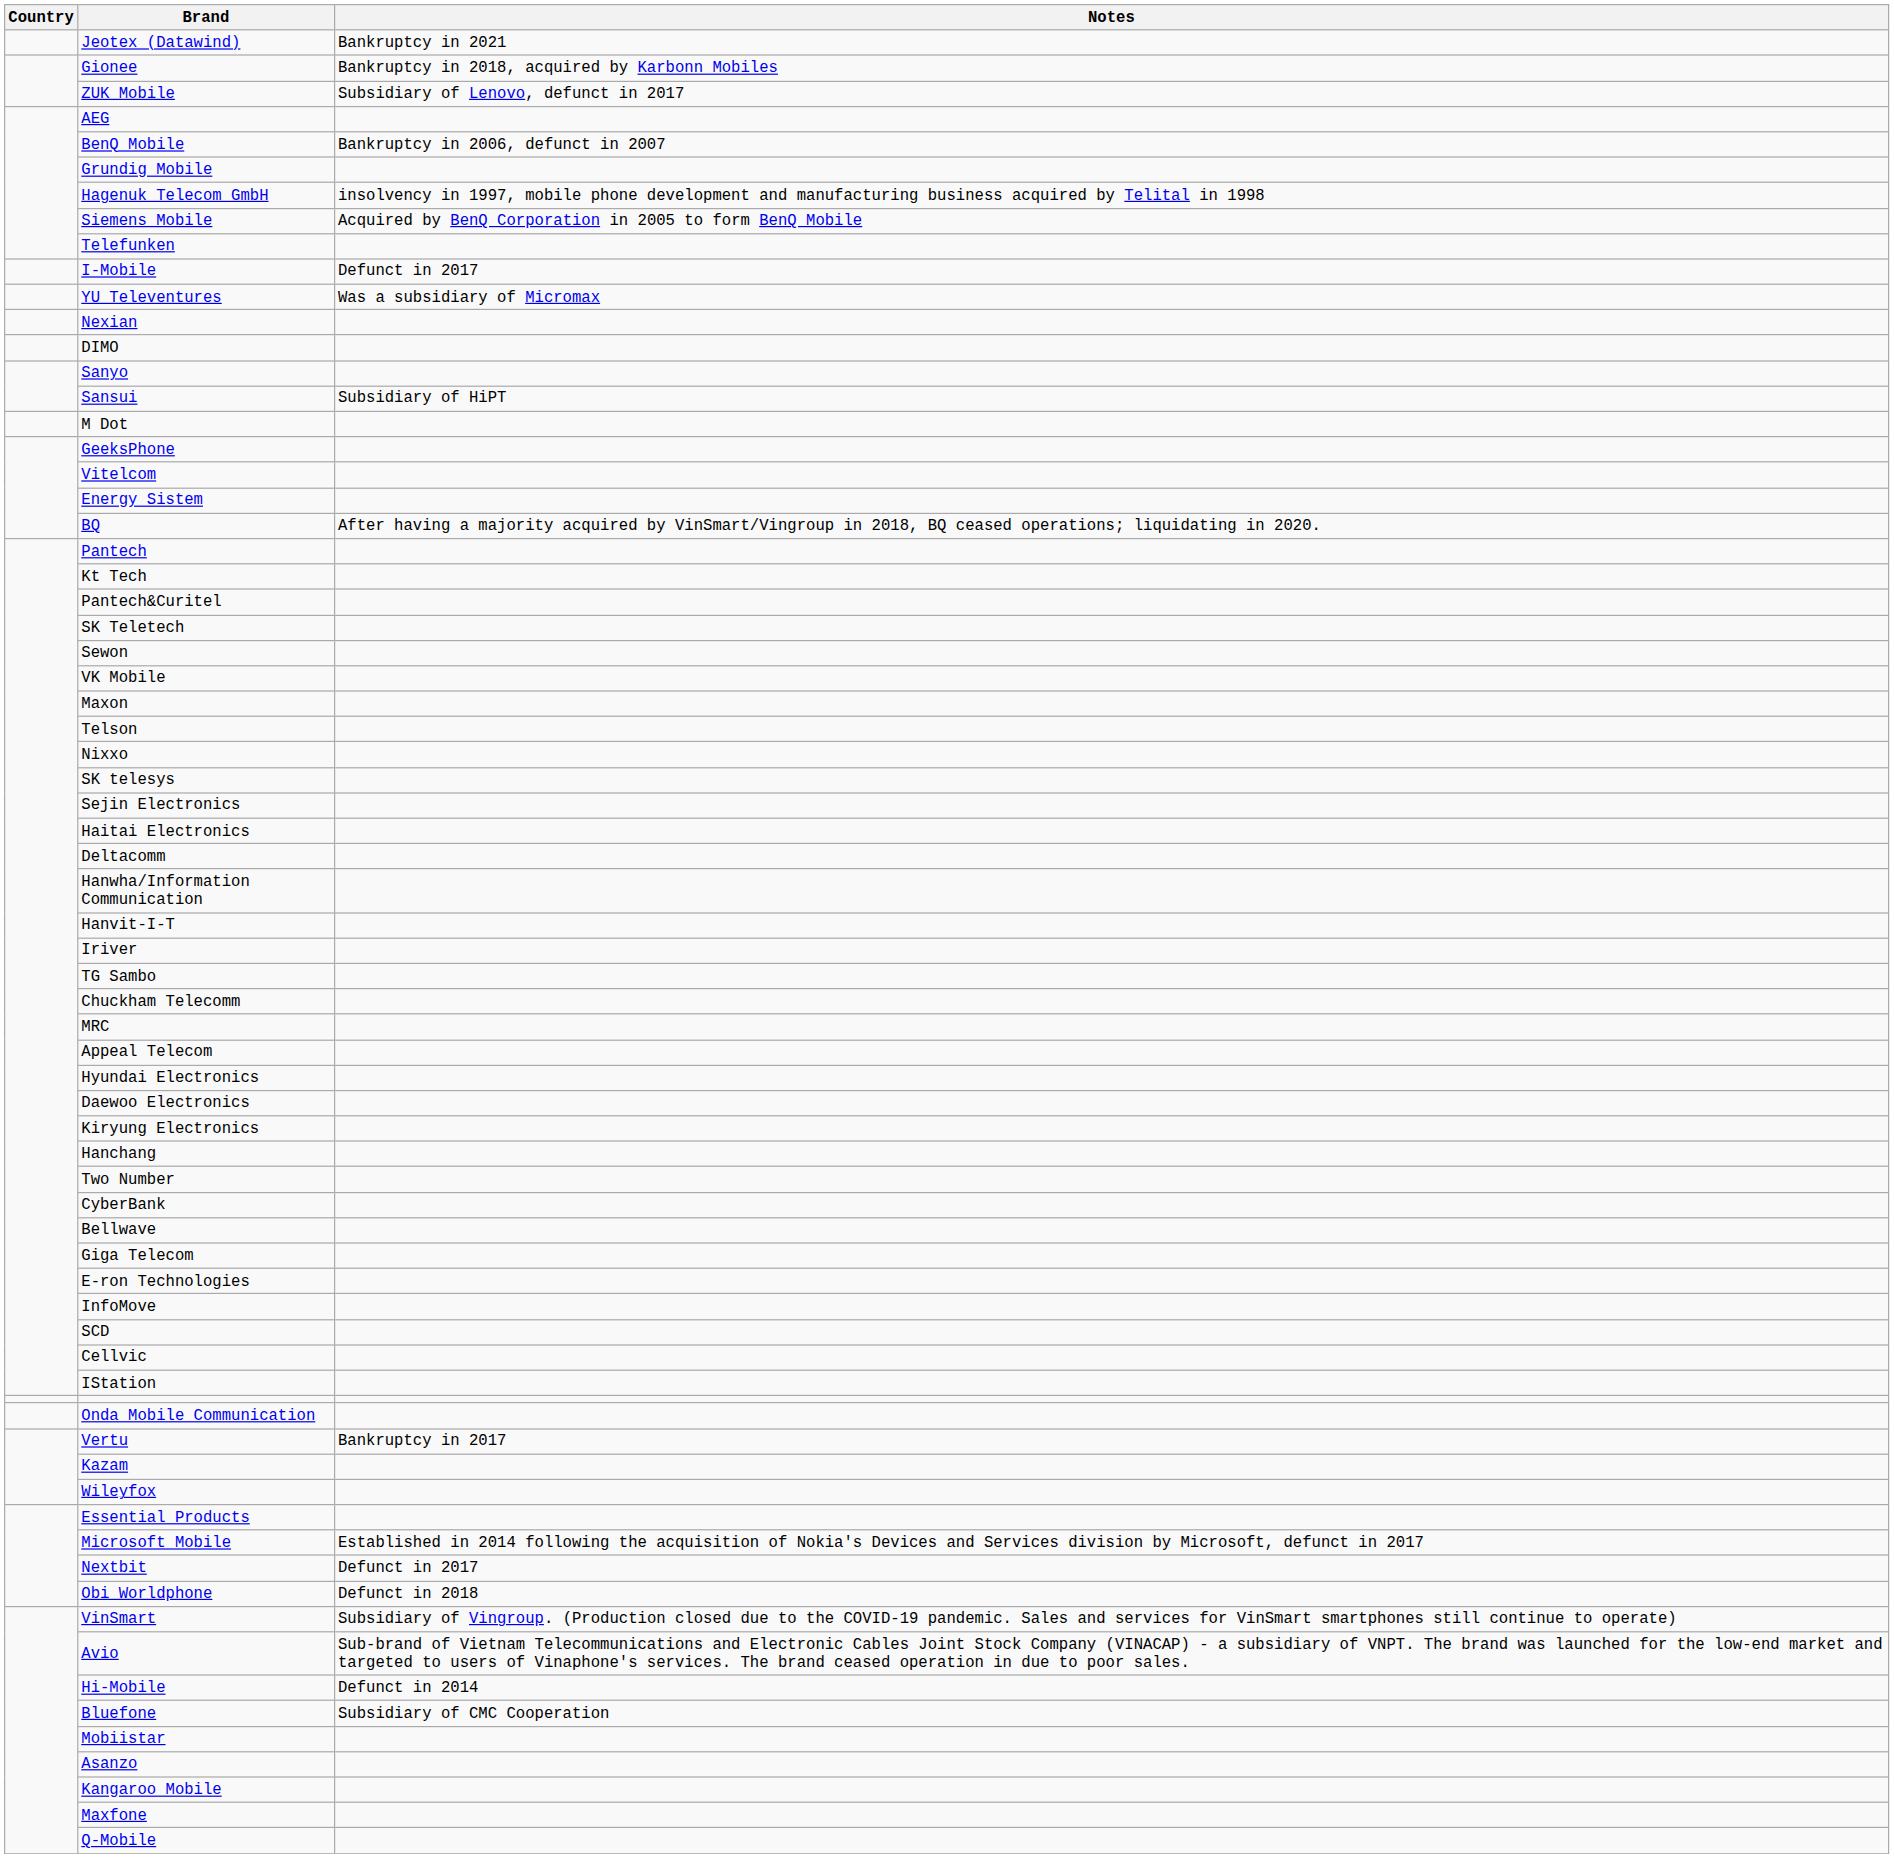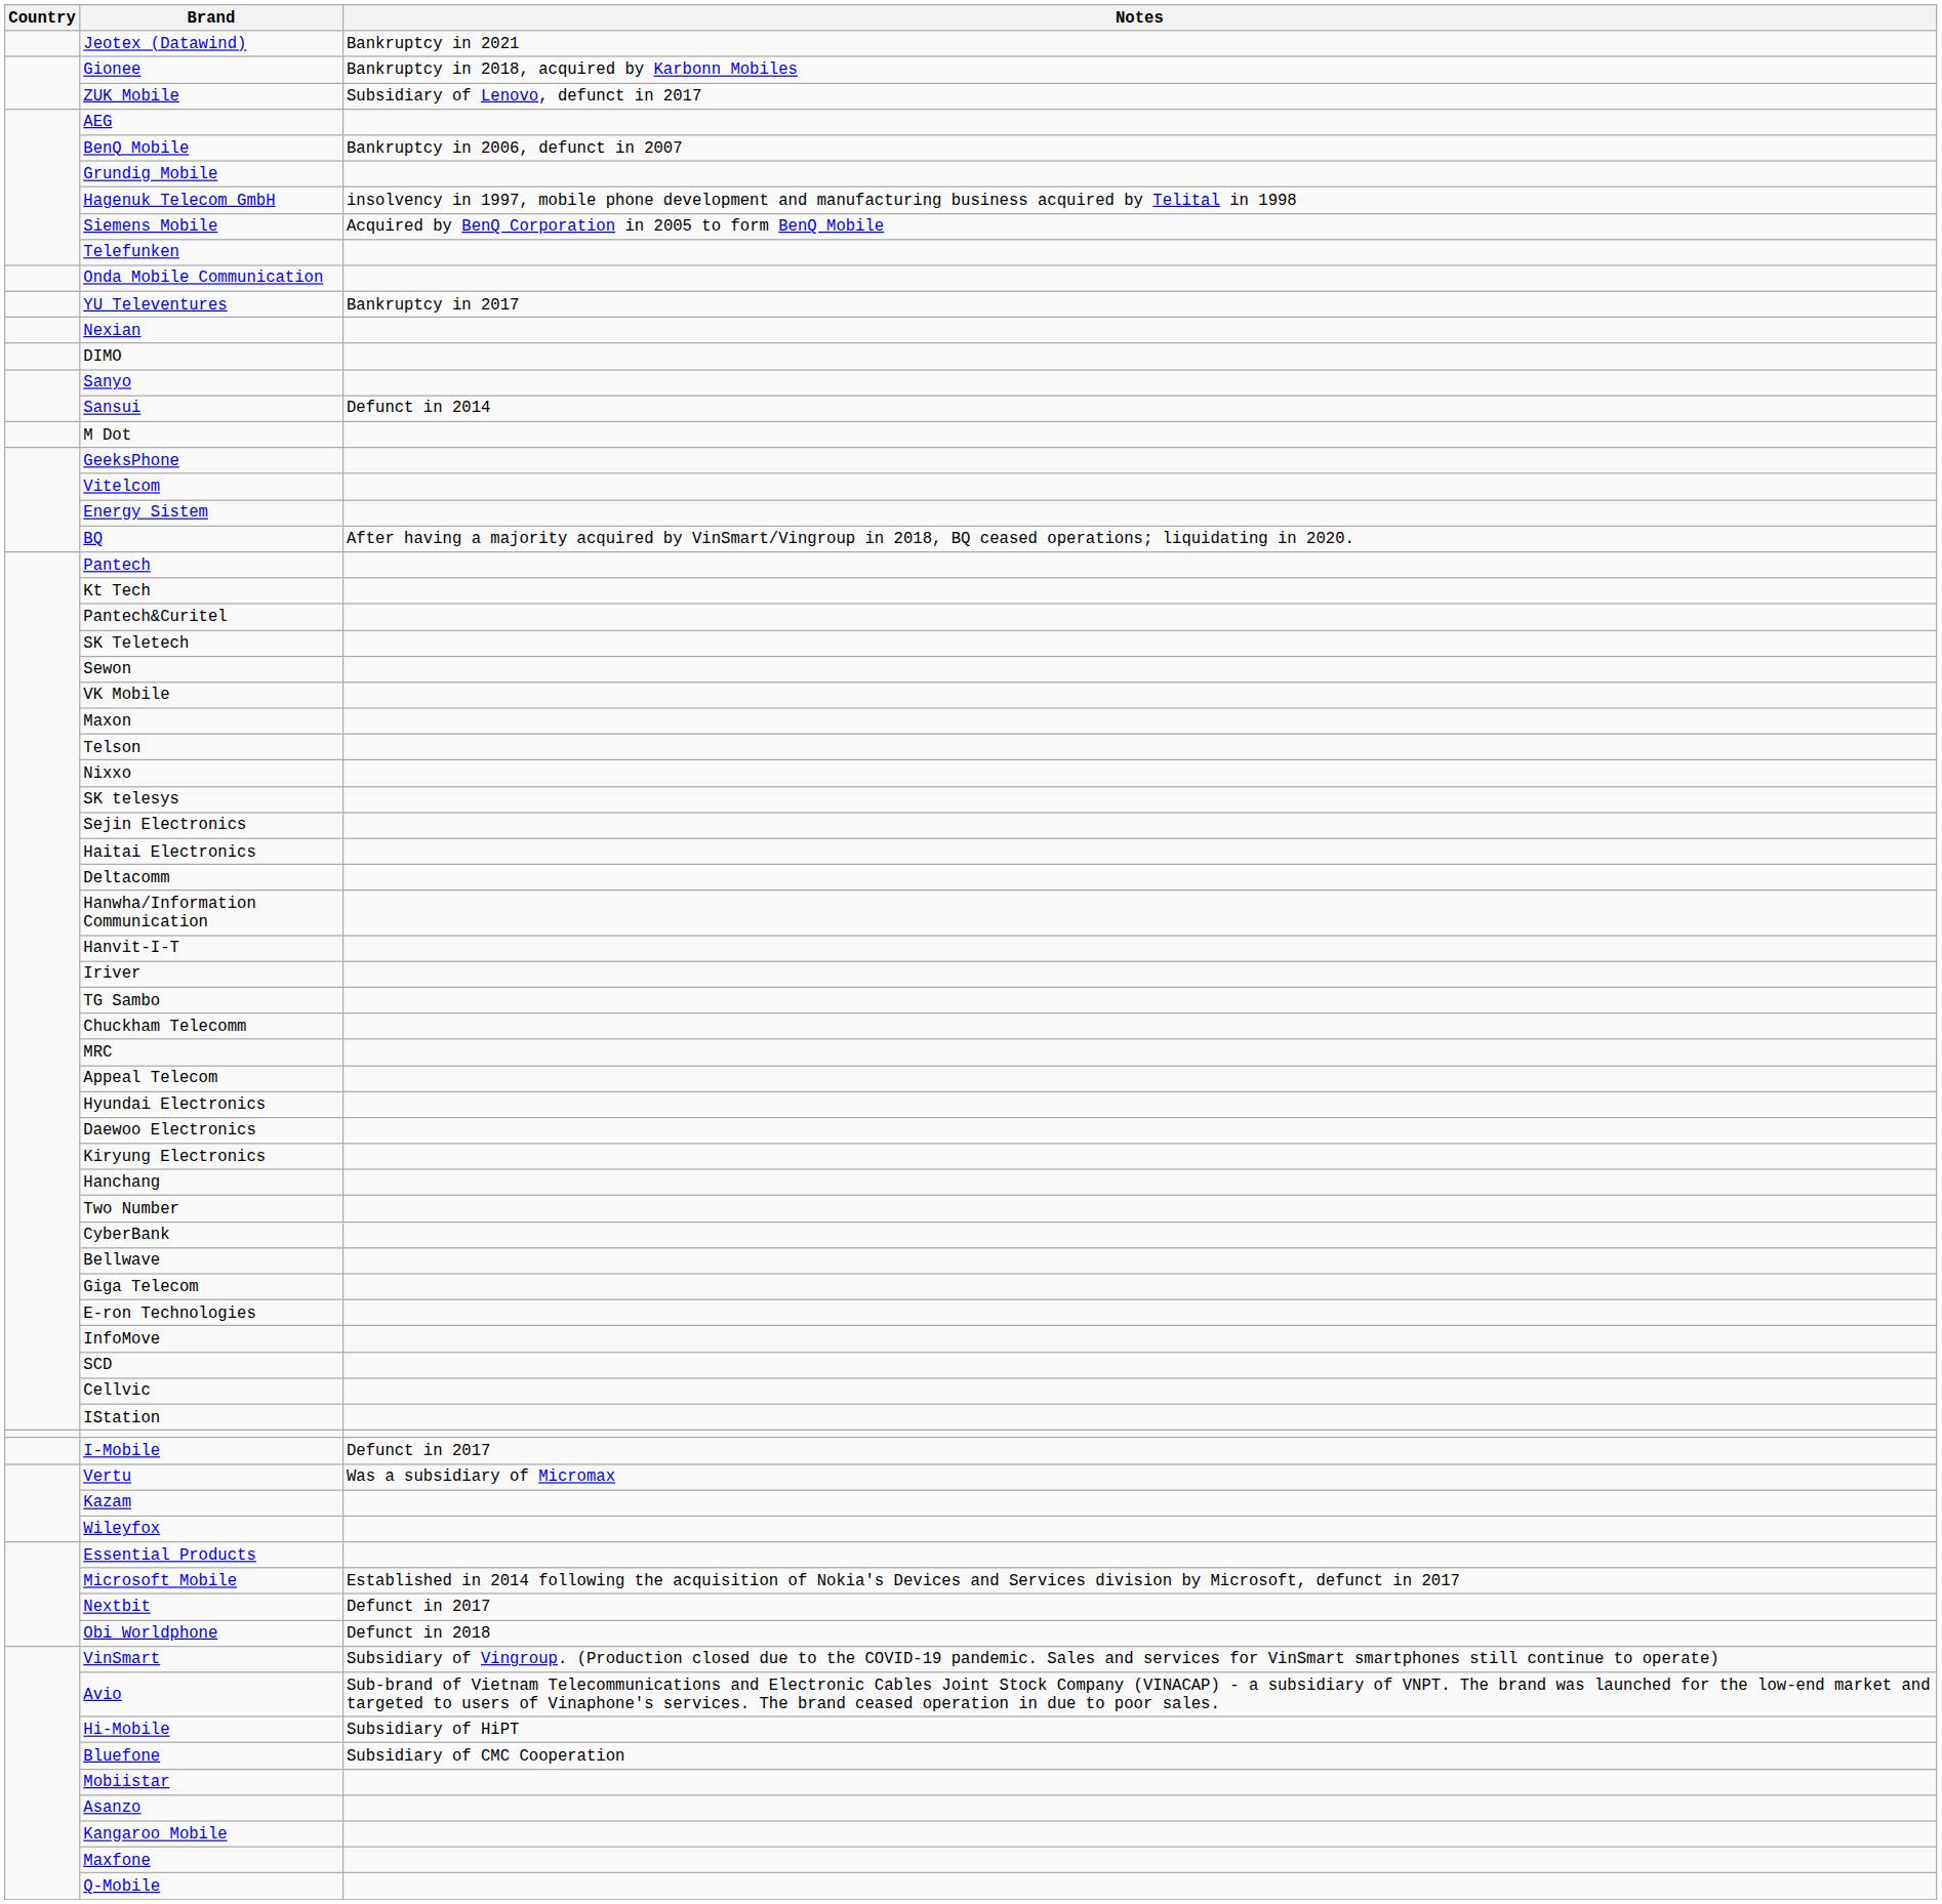rows swapped: Onda Mobile Communication <-> I-Mobile
YU Televentures | Notes: Was a subsidiary of Micromax -> Bankruptcy in 2017
Sansui | Notes: Subsidiary of HiPT -> Defunct in 2014
Vertu | Notes: Bankruptcy in 2017 -> Was a subsidiary of Micromax
Hi-Mobile | Notes: Defunct in 2014 -> Subsidiary of HiPT
